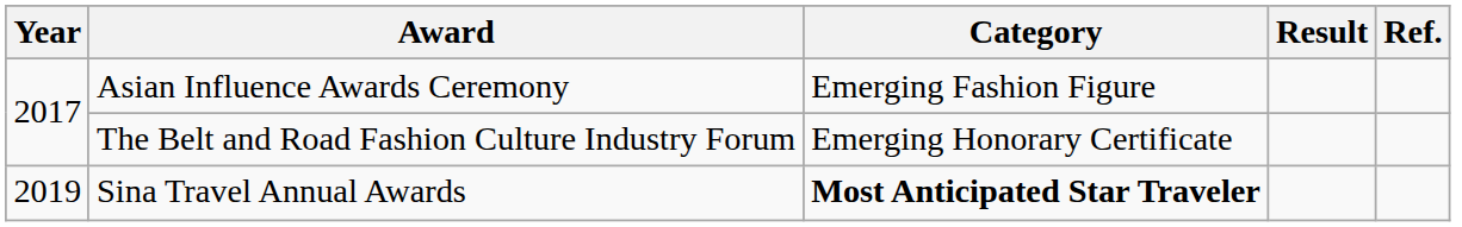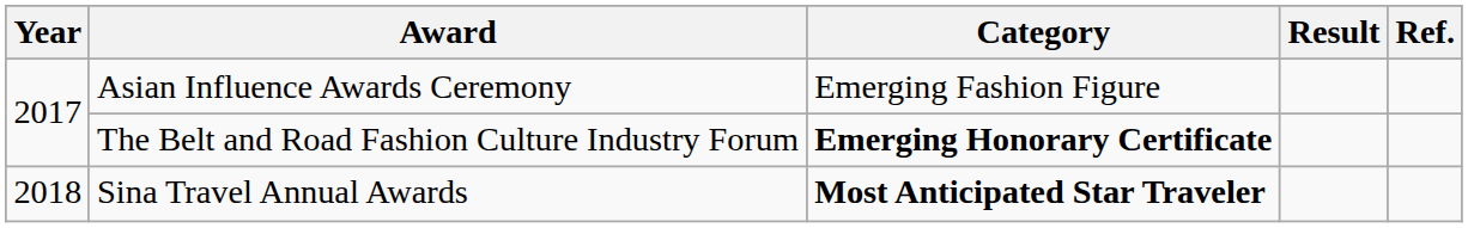The Belt and Road Fashion Culture Industry Forum | Category: normal -> bold
Sina Travel Annual Awards | Year: 2019 -> 2018
